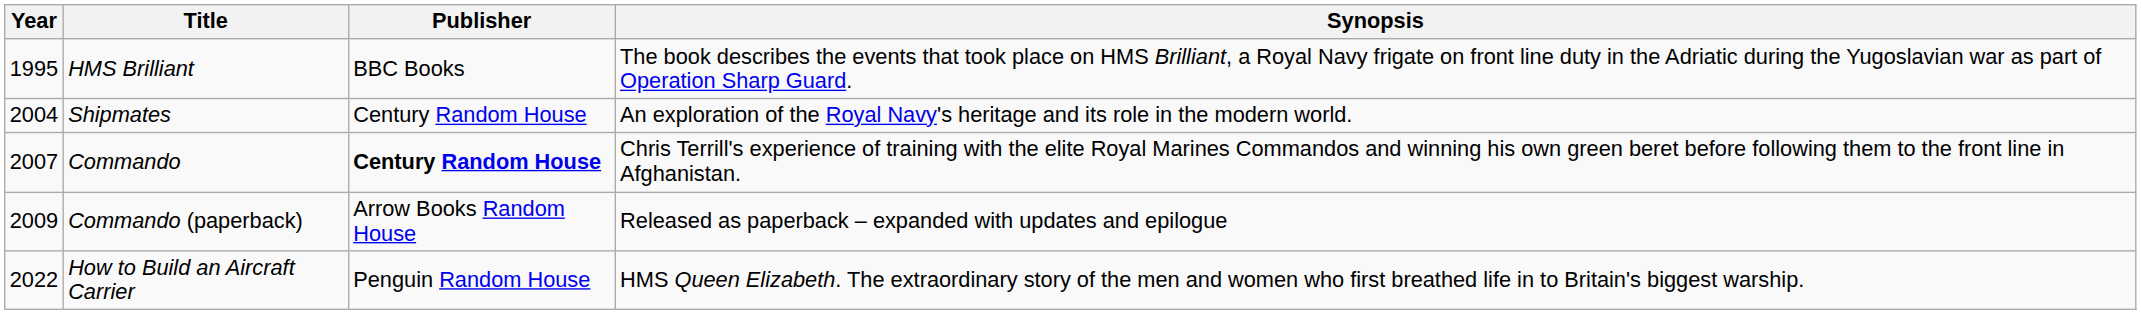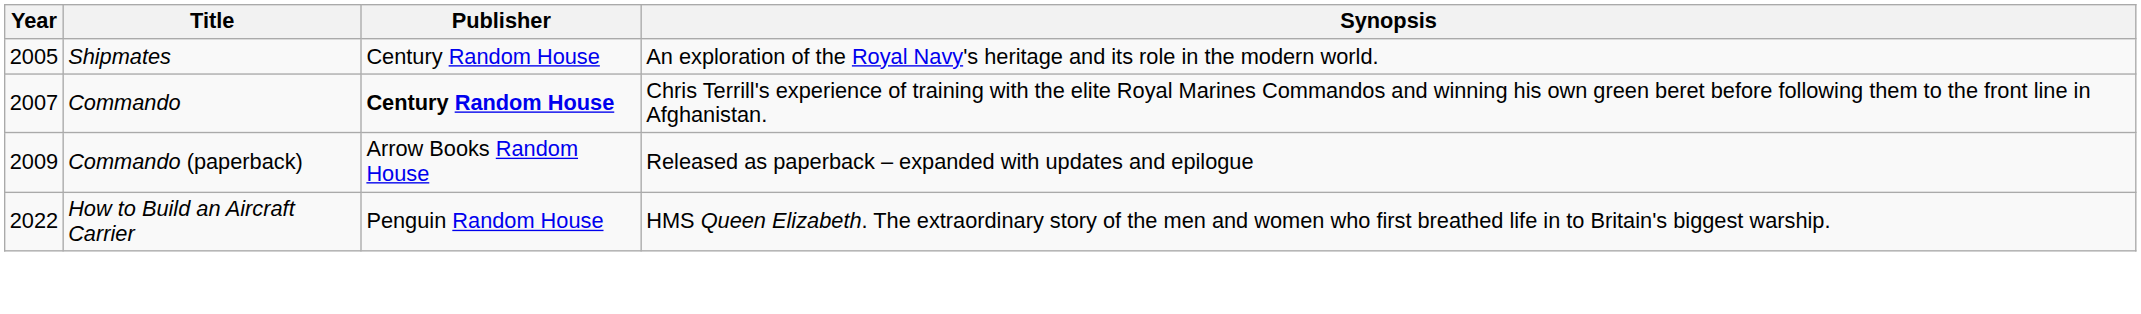- row: 1995 | HMS Brilliant | BBC Books | The book describes the events that took place on HMS Brilliant, a Royal Navy frigate on front line duty in the Adriatic during the Yugoslavian war as part of Operation Sharp Guard.
Shipmates | Year: 2004 -> 2005
